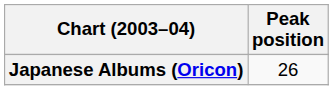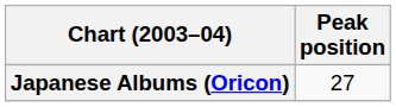Japanese Albums (Oricon) | Peak position: 26 -> 27
